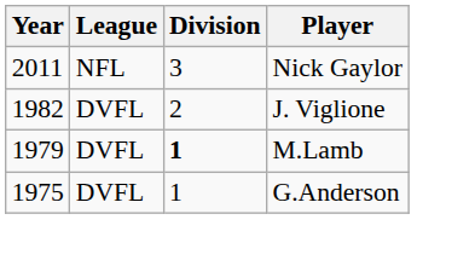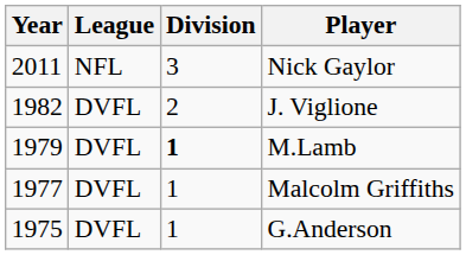+ row: 1977 | DVFL | 1 | Malcolm Griffiths
